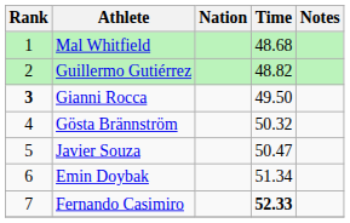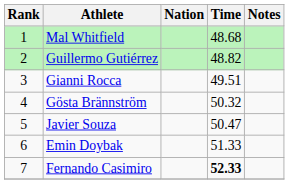Gianni Rocca | Rank: bold -> normal
Gianni Rocca | Time: 49.50 -> 49.51
Emin Doybak | Time: 51.34 -> 51.33
